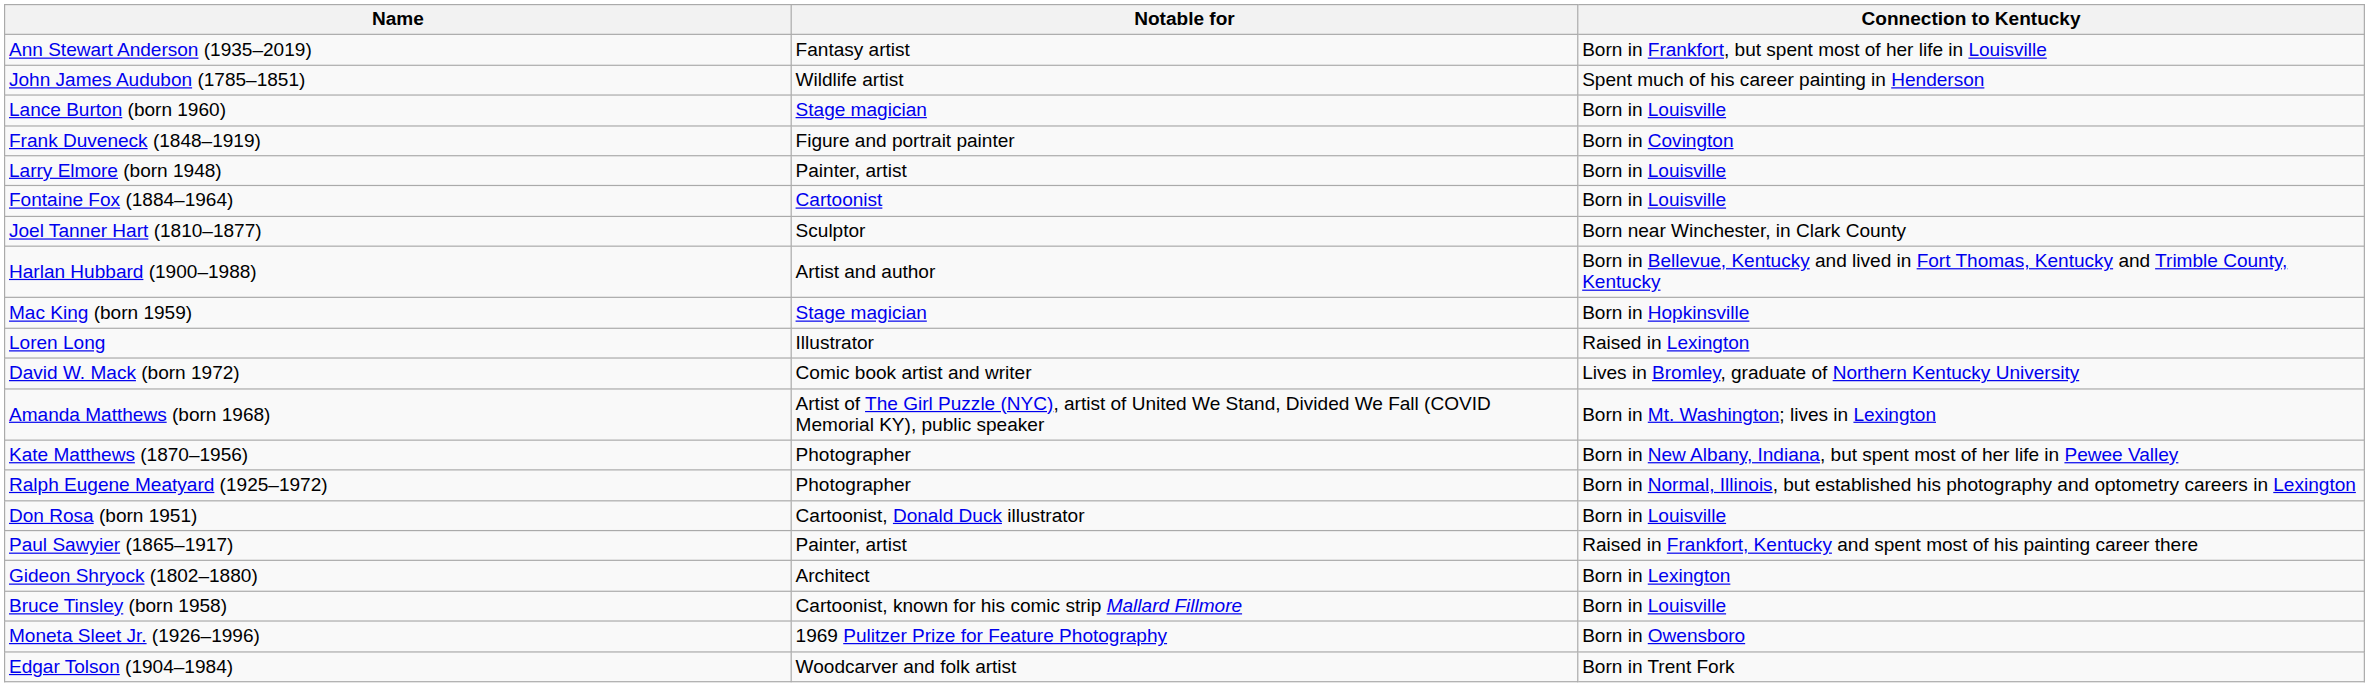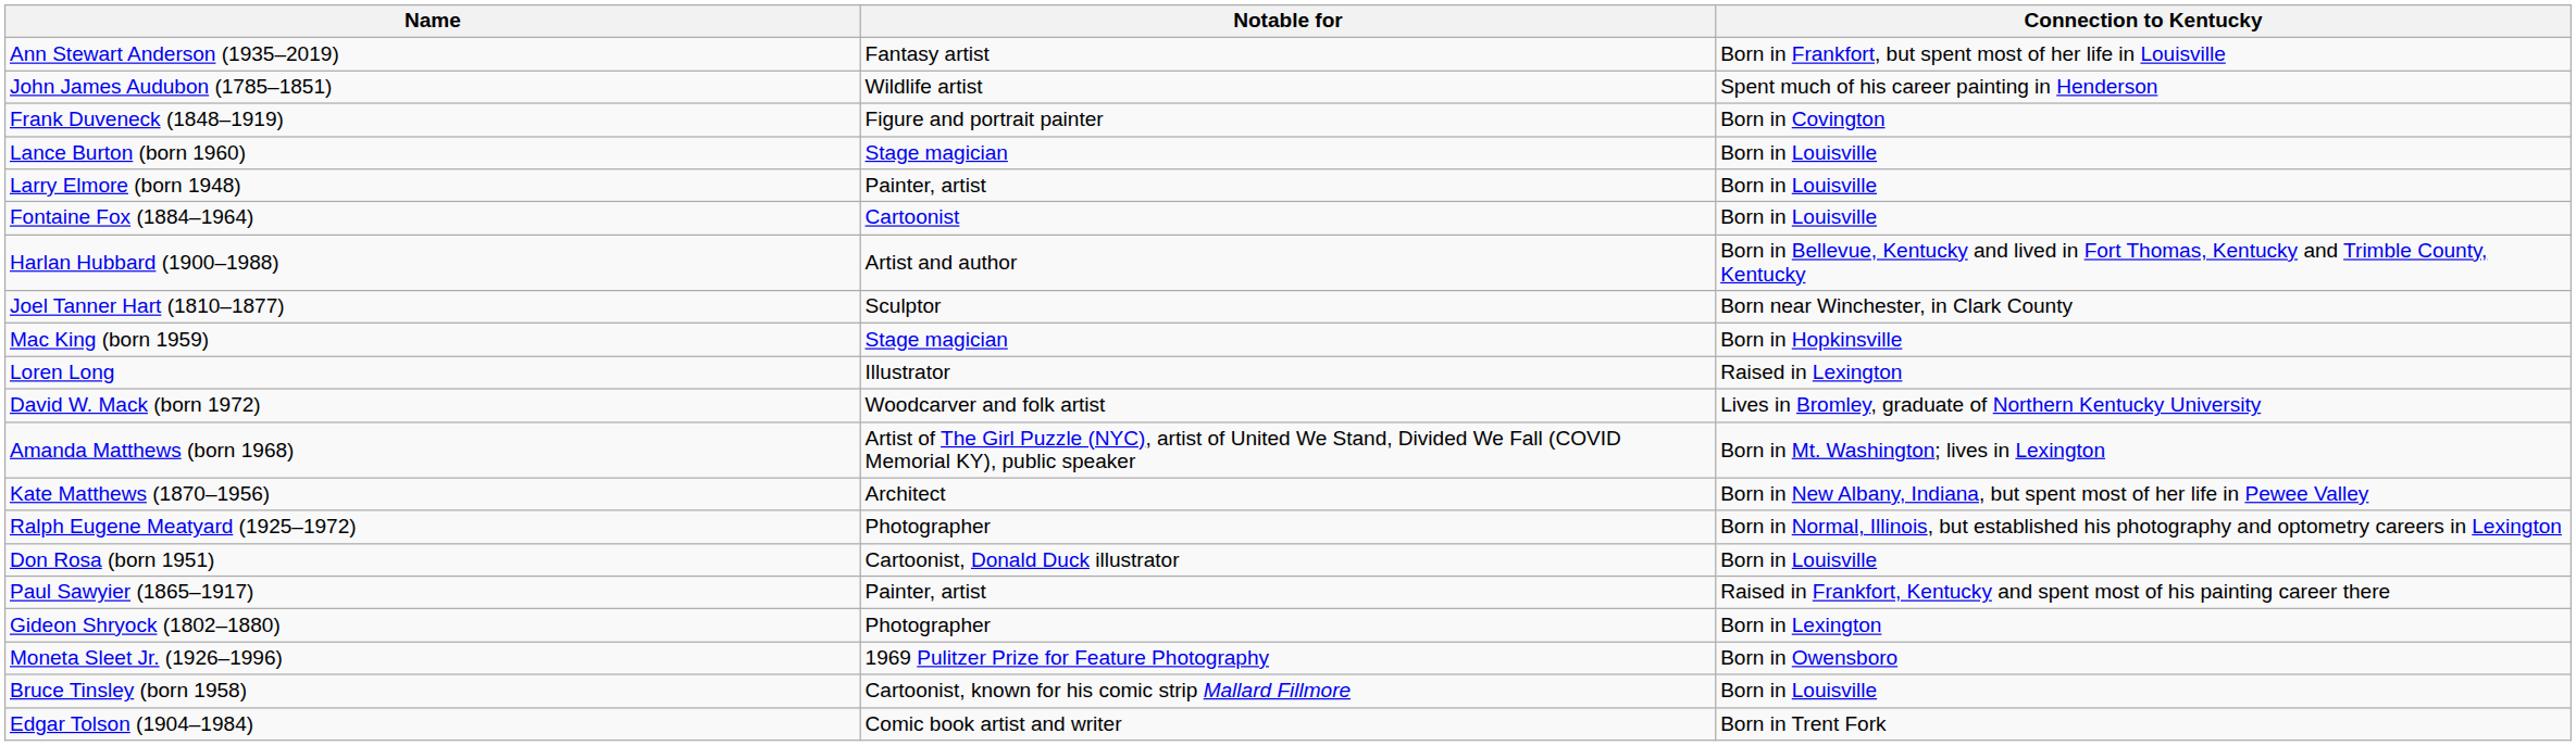rows swapped: Lance Burton (born 1960) <-> Frank Duveneck (1848–1919)
rows swapped: Joel Tanner Hart (1810–1877) <-> Harlan Hubbard (1900–1988)
David W. Mack (born 1972) | Notable for: Comic book artist and writer -> Woodcarver and folk artist
Kate Matthews (1870–1956) | Notable for: Photographer -> Architect
Gideon Shryock (1802–1880) | Notable for: Architect -> Photographer
rows swapped: Moneta Sleet Jr. (1926–1996) <-> Bruce Tinsley (born 1958)
Edgar Tolson (1904–1984) | Notable for: Woodcarver and folk artist -> Comic book artist and writer
